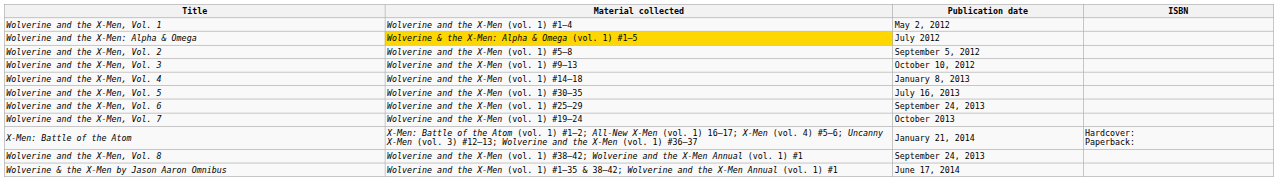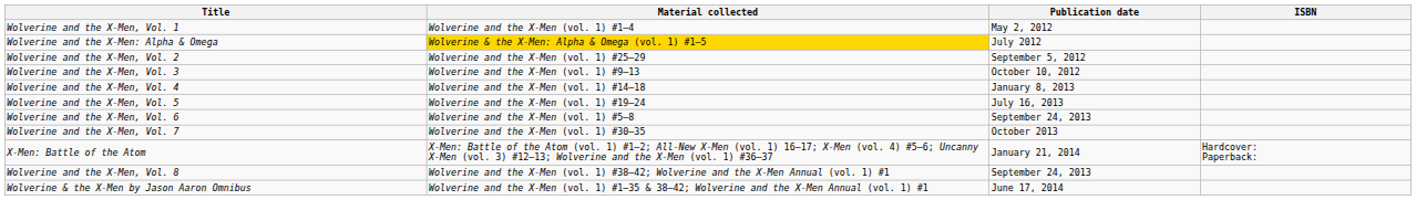Wolverine and the X-Men, Vol. 2 | Material collected: Wolverine and the X-Men (vol. 1) #5–8 -> Wolverine and the X-Men (vol. 1) #25–29
Wolverine and the X-Men, Vol. 5 | Material collected: Wolverine and the X-Men (vol. 1) #30–35 -> Wolverine and the X-Men (vol. 1) #19–24
Wolverine and the X-Men, Vol. 6 | Material collected: Wolverine and the X-Men (vol. 1) #25–29 -> Wolverine and the X-Men (vol. 1) #5–8
Wolverine and the X-Men, Vol. 7 | Material collected: Wolverine and the X-Men (vol. 1) #19–24 -> Wolverine and the X-Men (vol. 1) #30–35
